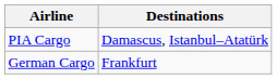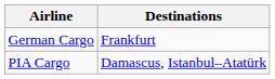rows swapped: German Cargo <-> PIA Cargo
